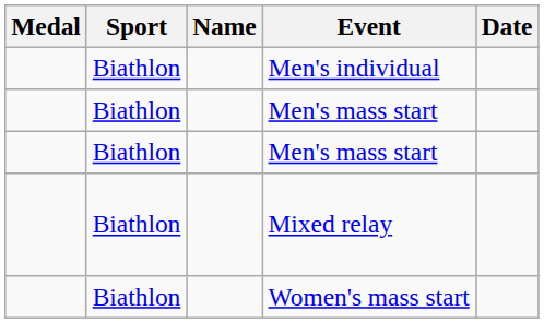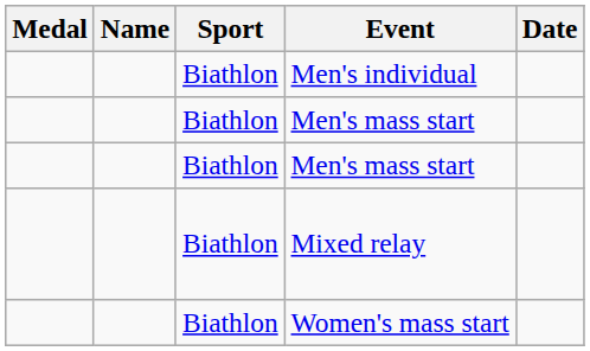columns swapped: Name <-> Sport
